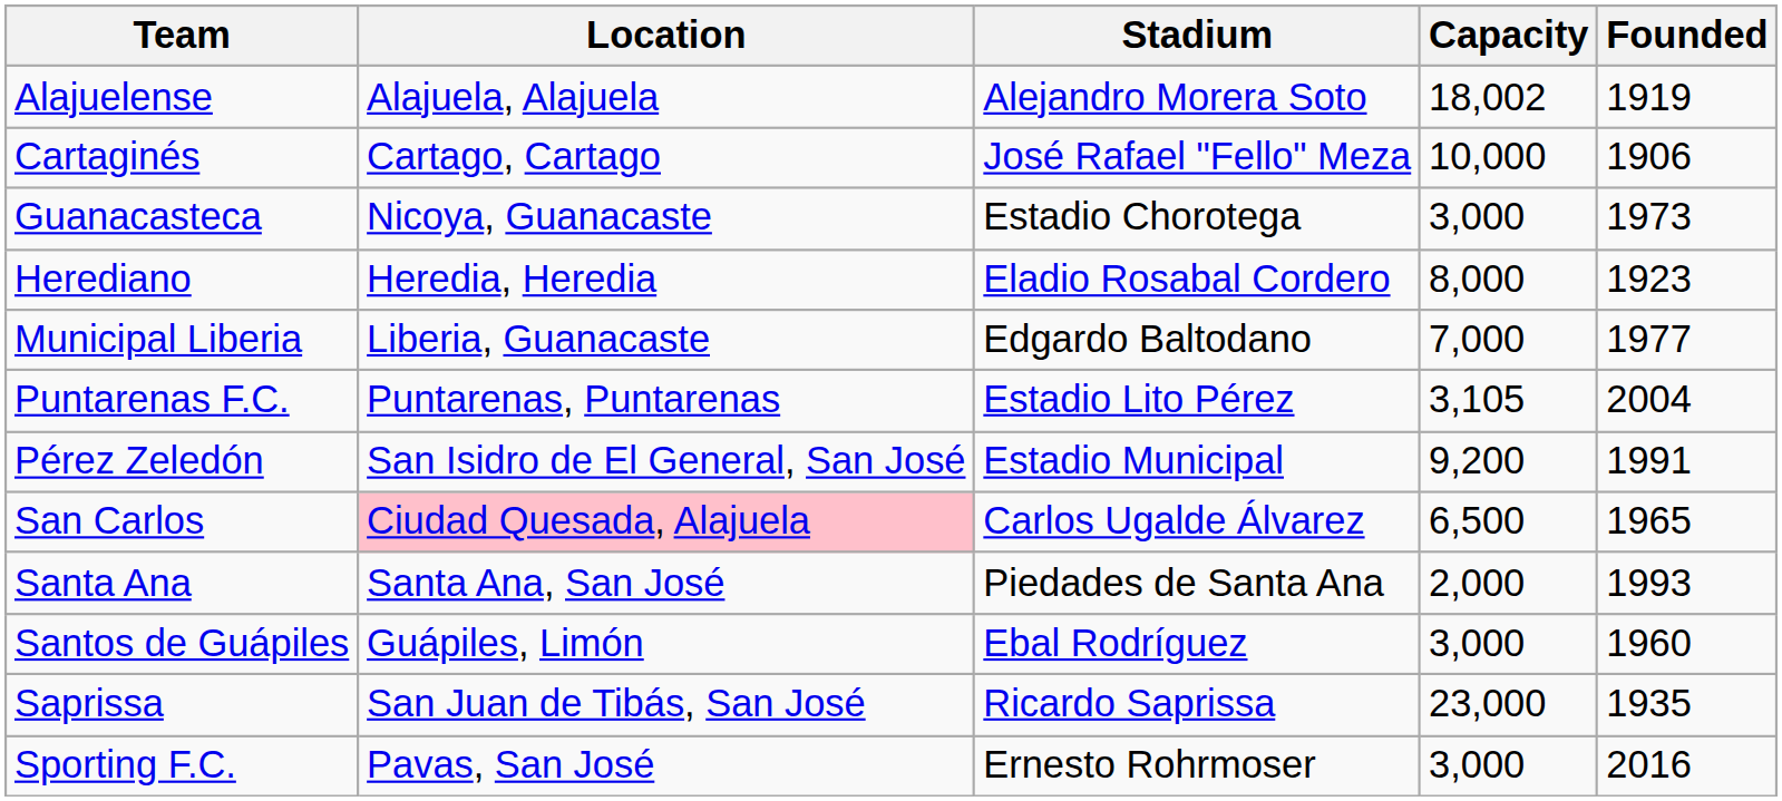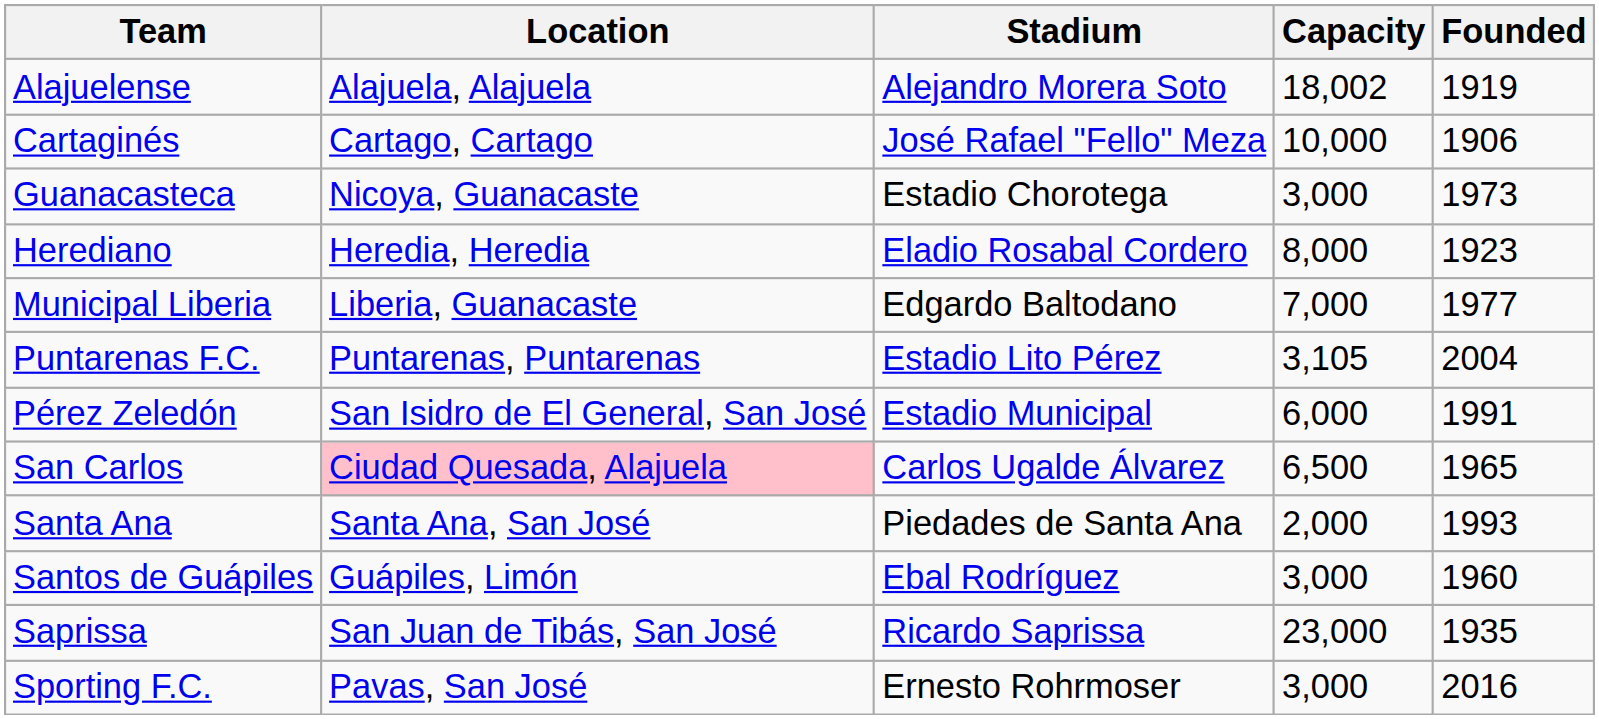Pérez Zeledón | Capacity: 9,200 -> 6,000
